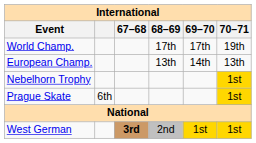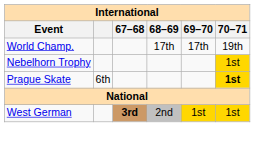- row: European Champ. | 13th | 14th | 13th
Prague Skate | 70–71: normal -> bold
